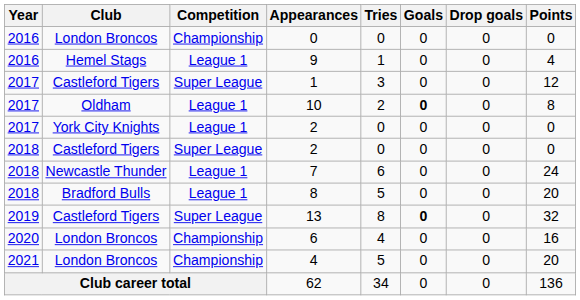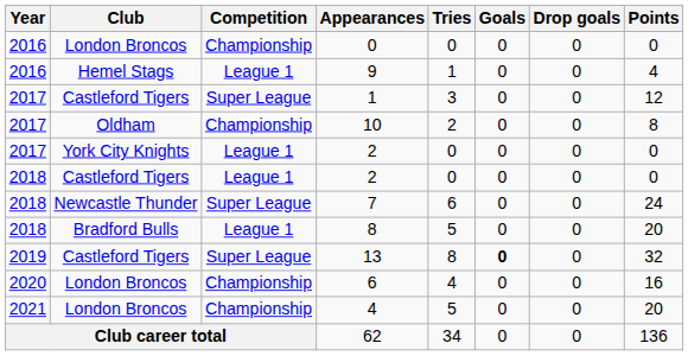10 | Competition: League 1 -> Championship
10 | Goals: bold -> normal
Castleford Tigers / 2 | Competition: Super League -> League 1
7 | Competition: League 1 -> Super League
